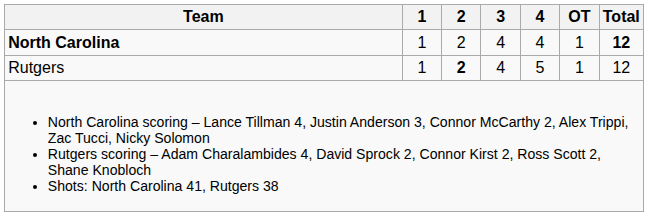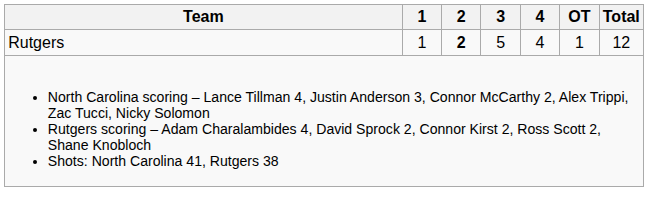- row: North Carolina | 1 | 2 | 4 | 4 | 1 | 12
Rutgers | 3: 4 -> 5
Rutgers | 4: 5 -> 4
